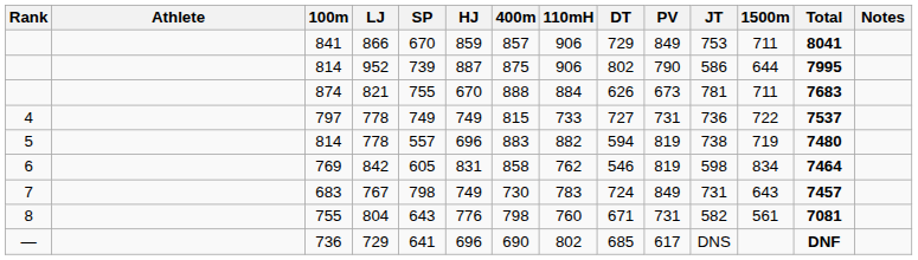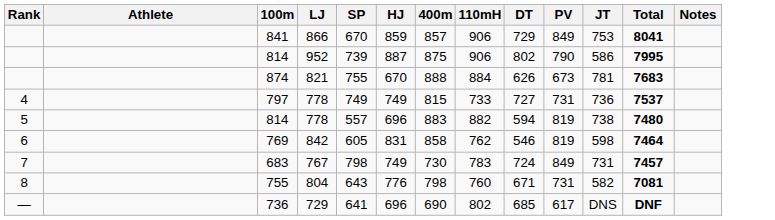- column: 1500m | 711 | 644 | 711 | 722 | 719 | 834 | 643 | 561
